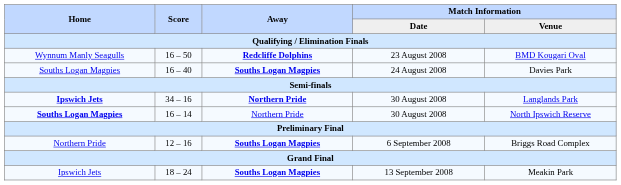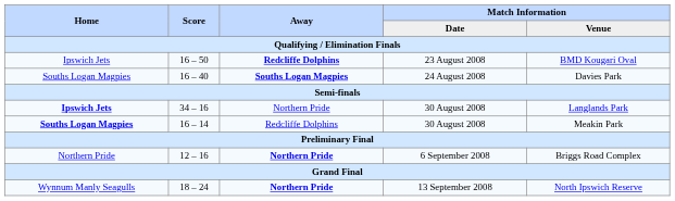23 August 2008 | Home: Wynnum Manly Seagulls -> Ipswich Jets
34 – 16 / 30 August 2008 | Away: bold -> normal
16 – 14 / 30 August 2008 | Away: Northern Pride -> Redcliffe Dolphins
16 – 14 / 30 August 2008 | Match Information / Venue: North Ipswich Reserve -> Meakin Park
6 September 2008 | Away: Souths Logan Magpies -> Northern Pride
13 September 2008 | Home: Ipswich Jets -> Wynnum Manly Seagulls
13 September 2008 | Away: Souths Logan Magpies -> Northern Pride
13 September 2008 | Match Information / Venue: Meakin Park -> North Ipswich Reserve
